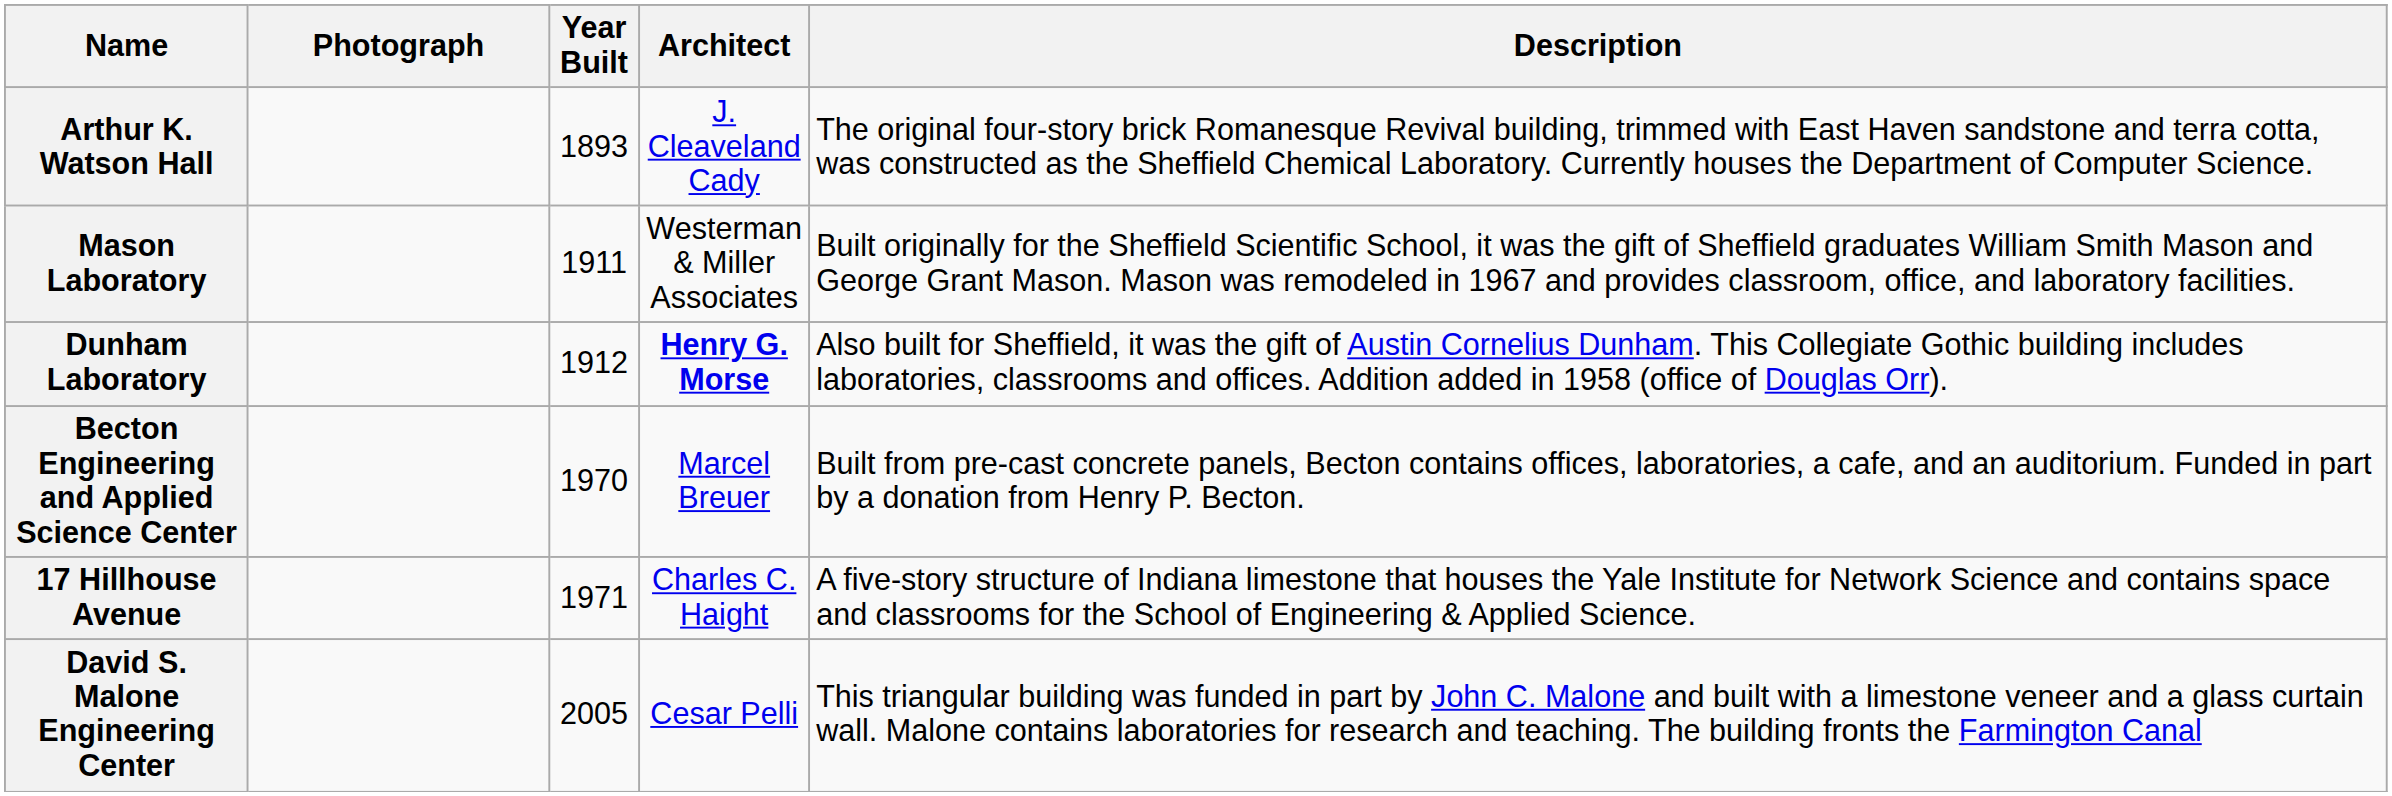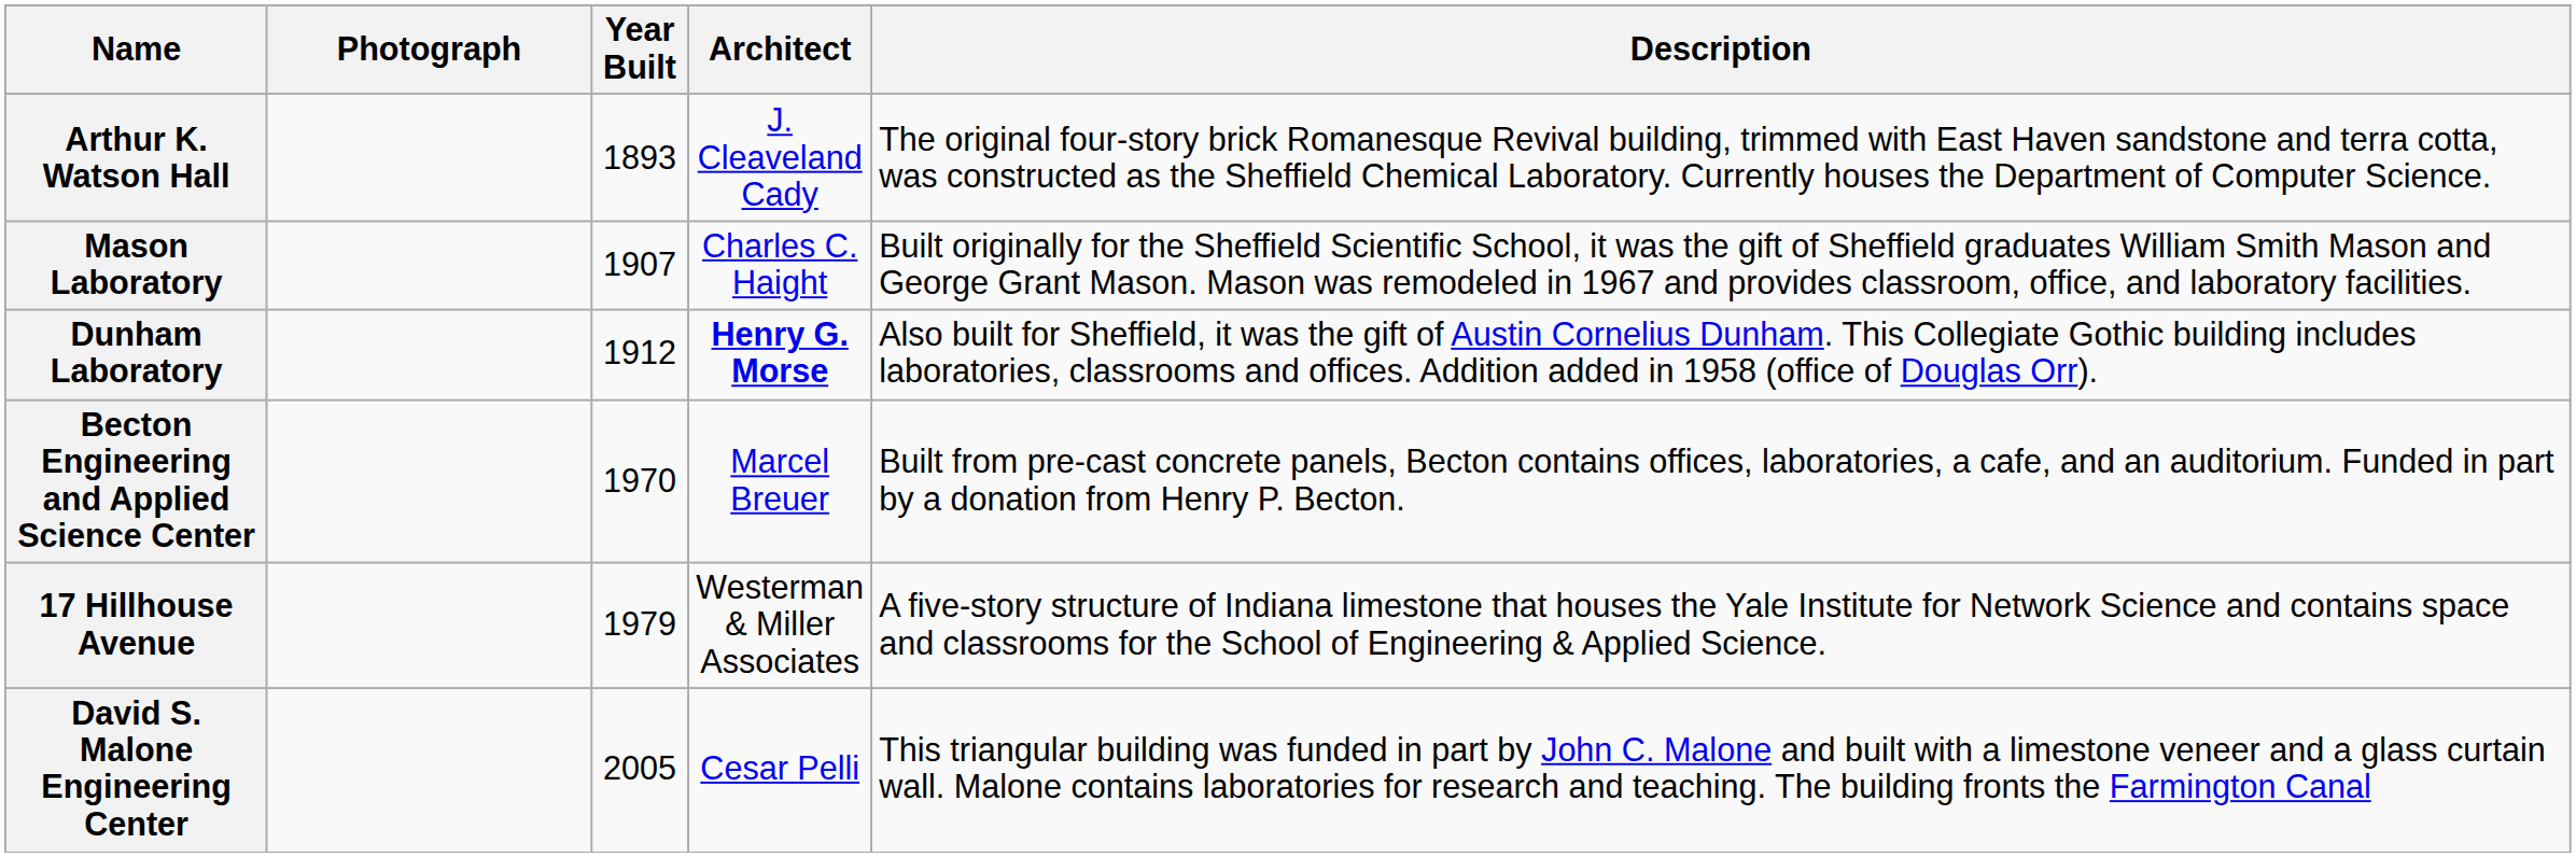Mason Laboratory | Year Built: 1911 -> 1907
Mason Laboratory | Architect: Westerman & Miller Associates -> Charles C. Haight
17 Hillhouse Avenue | Year Built: 1971 -> 1979
17 Hillhouse Avenue | Architect: Charles C. Haight -> Westerman & Miller Associates
